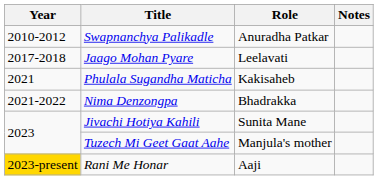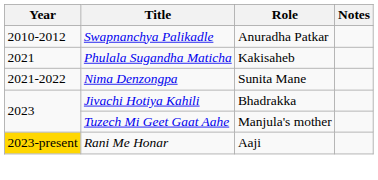- row: 2017-2018 | Jaago Mohan Pyare | Leelavati
Nima Denzongpa | Role: Bhadrakka -> Sunita Mane
Jivachi Hotiya Kahili | Role: Sunita Mane -> Bhadrakka
